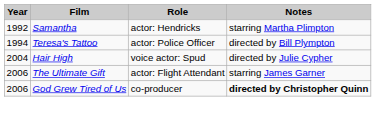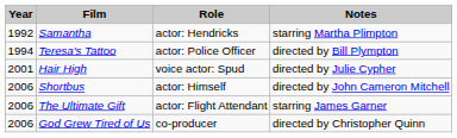Hair High | Year: 2004 -> 2001
+ row: 2006 | Shortbus | actor: Himself | directed by John Cameron Mitchell
God Grew Tired of Us | Notes: bold -> normal
